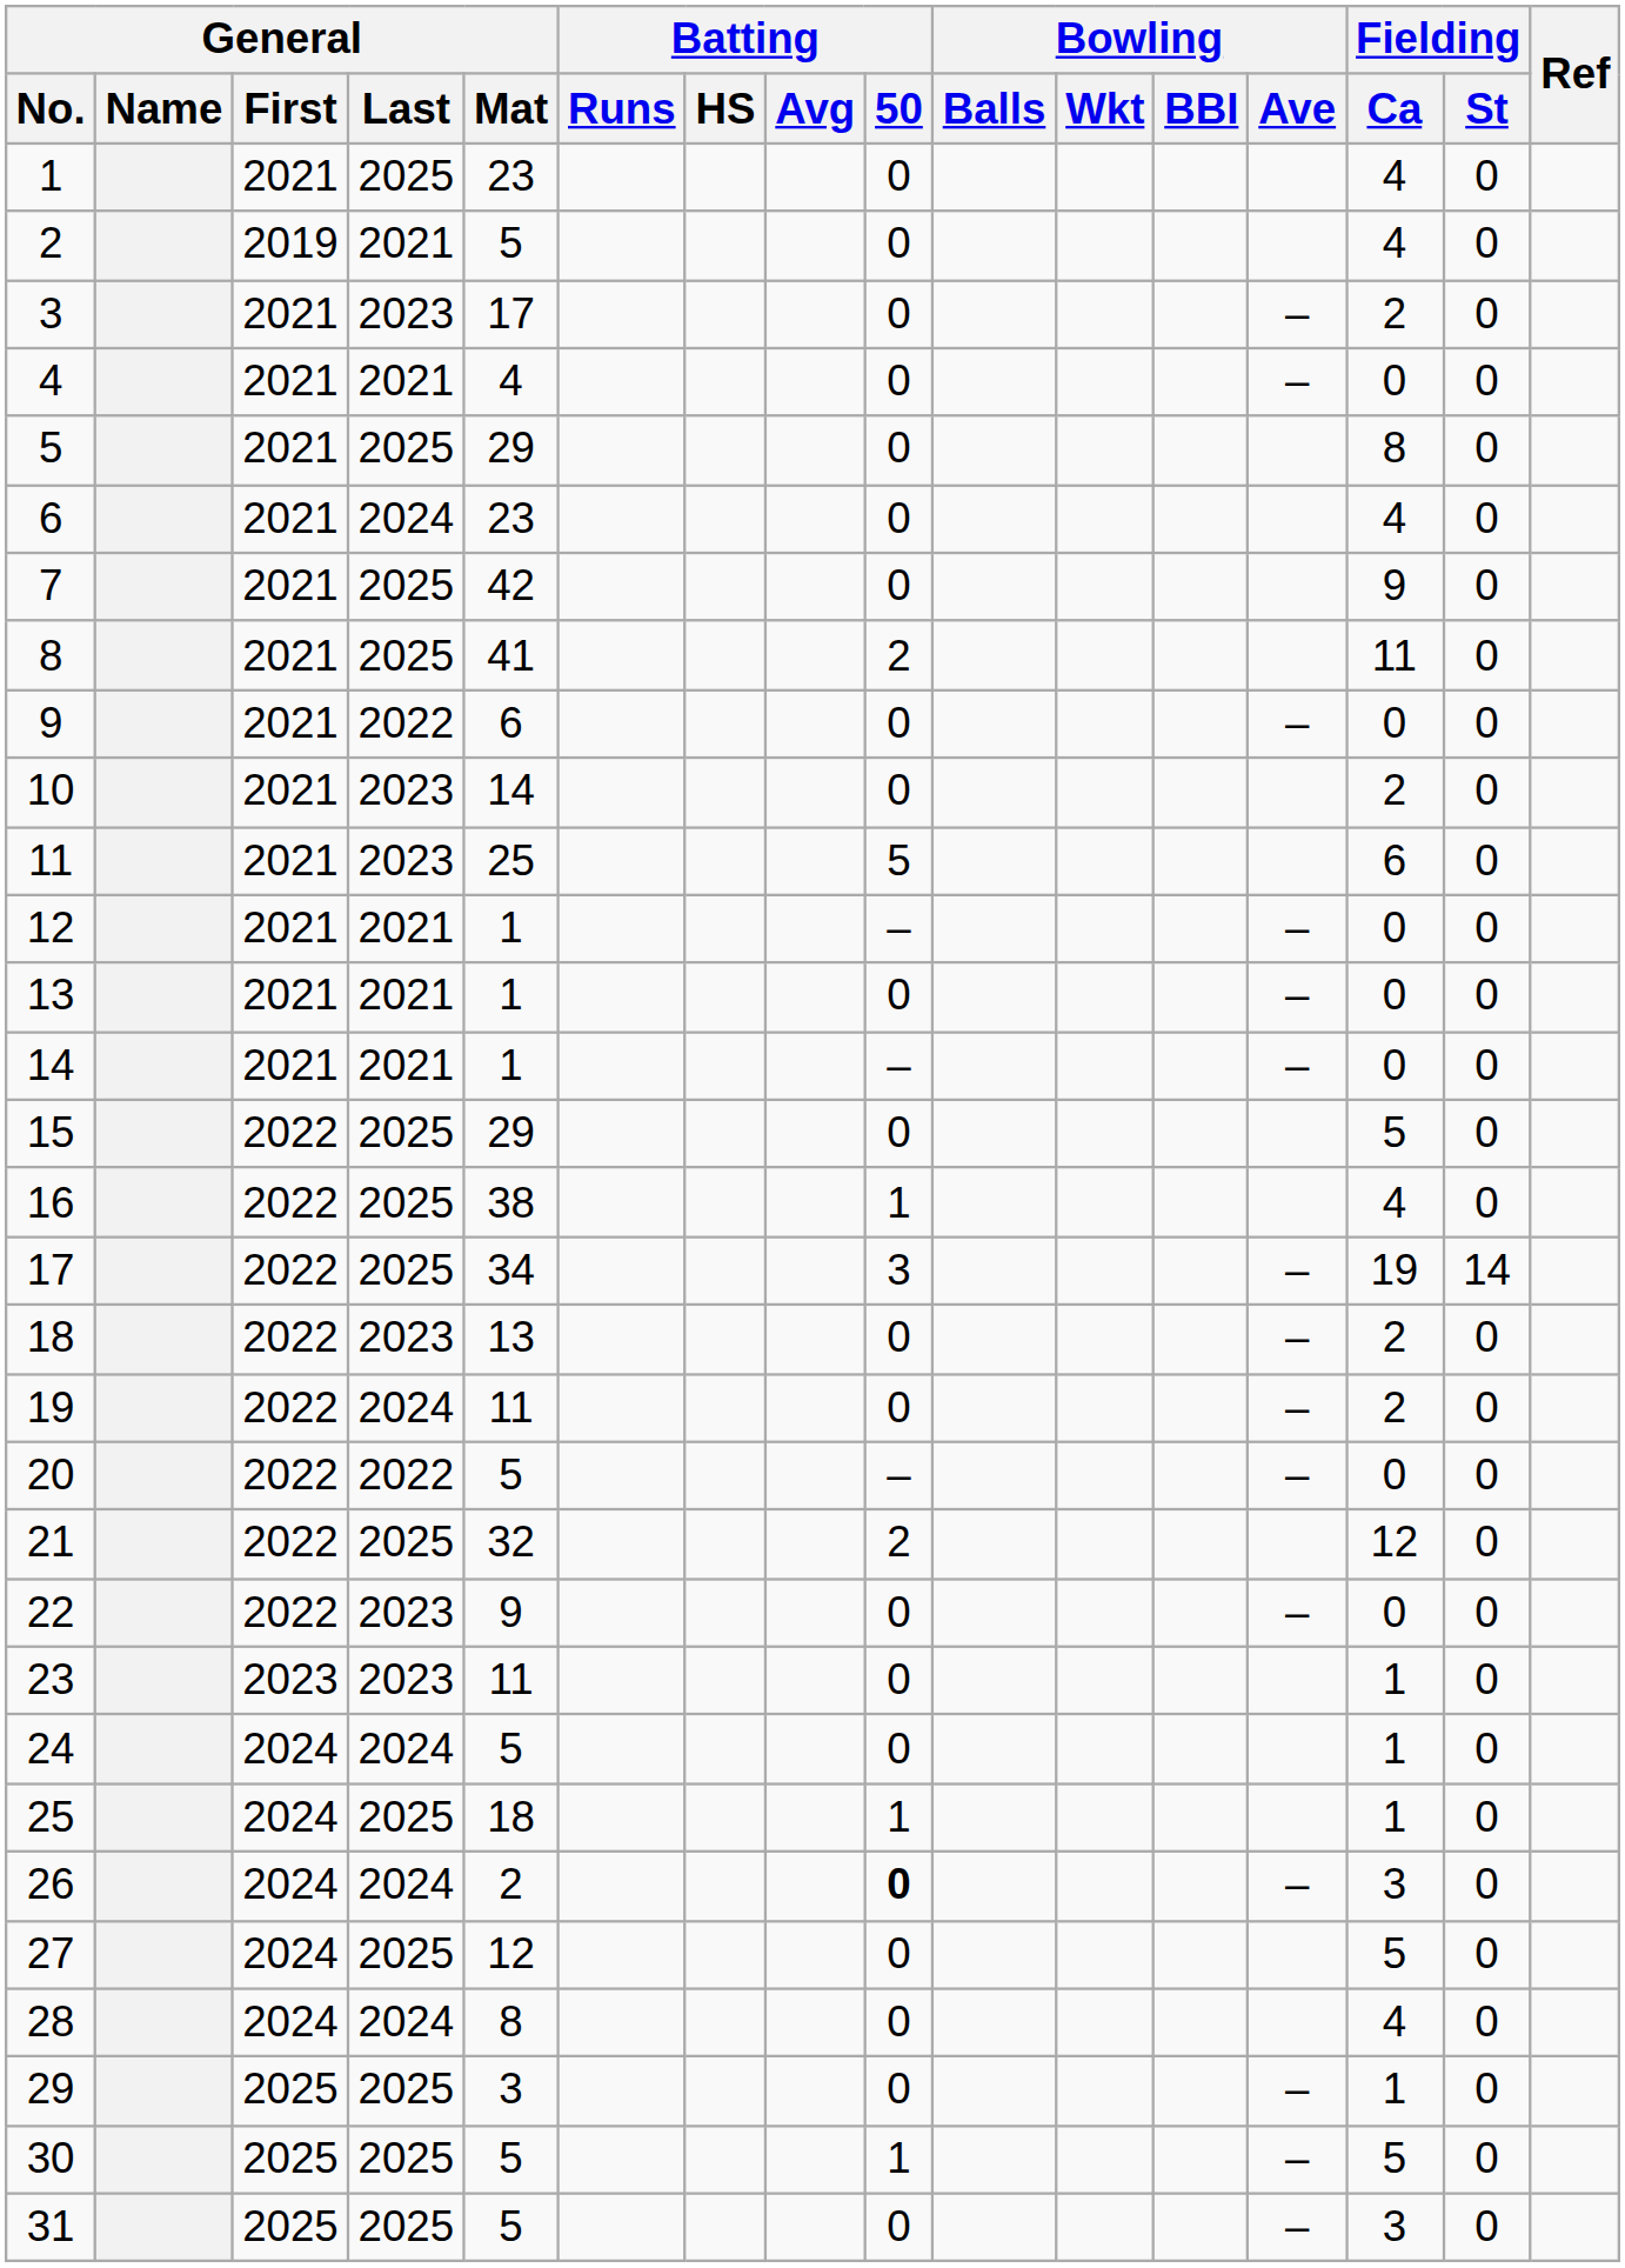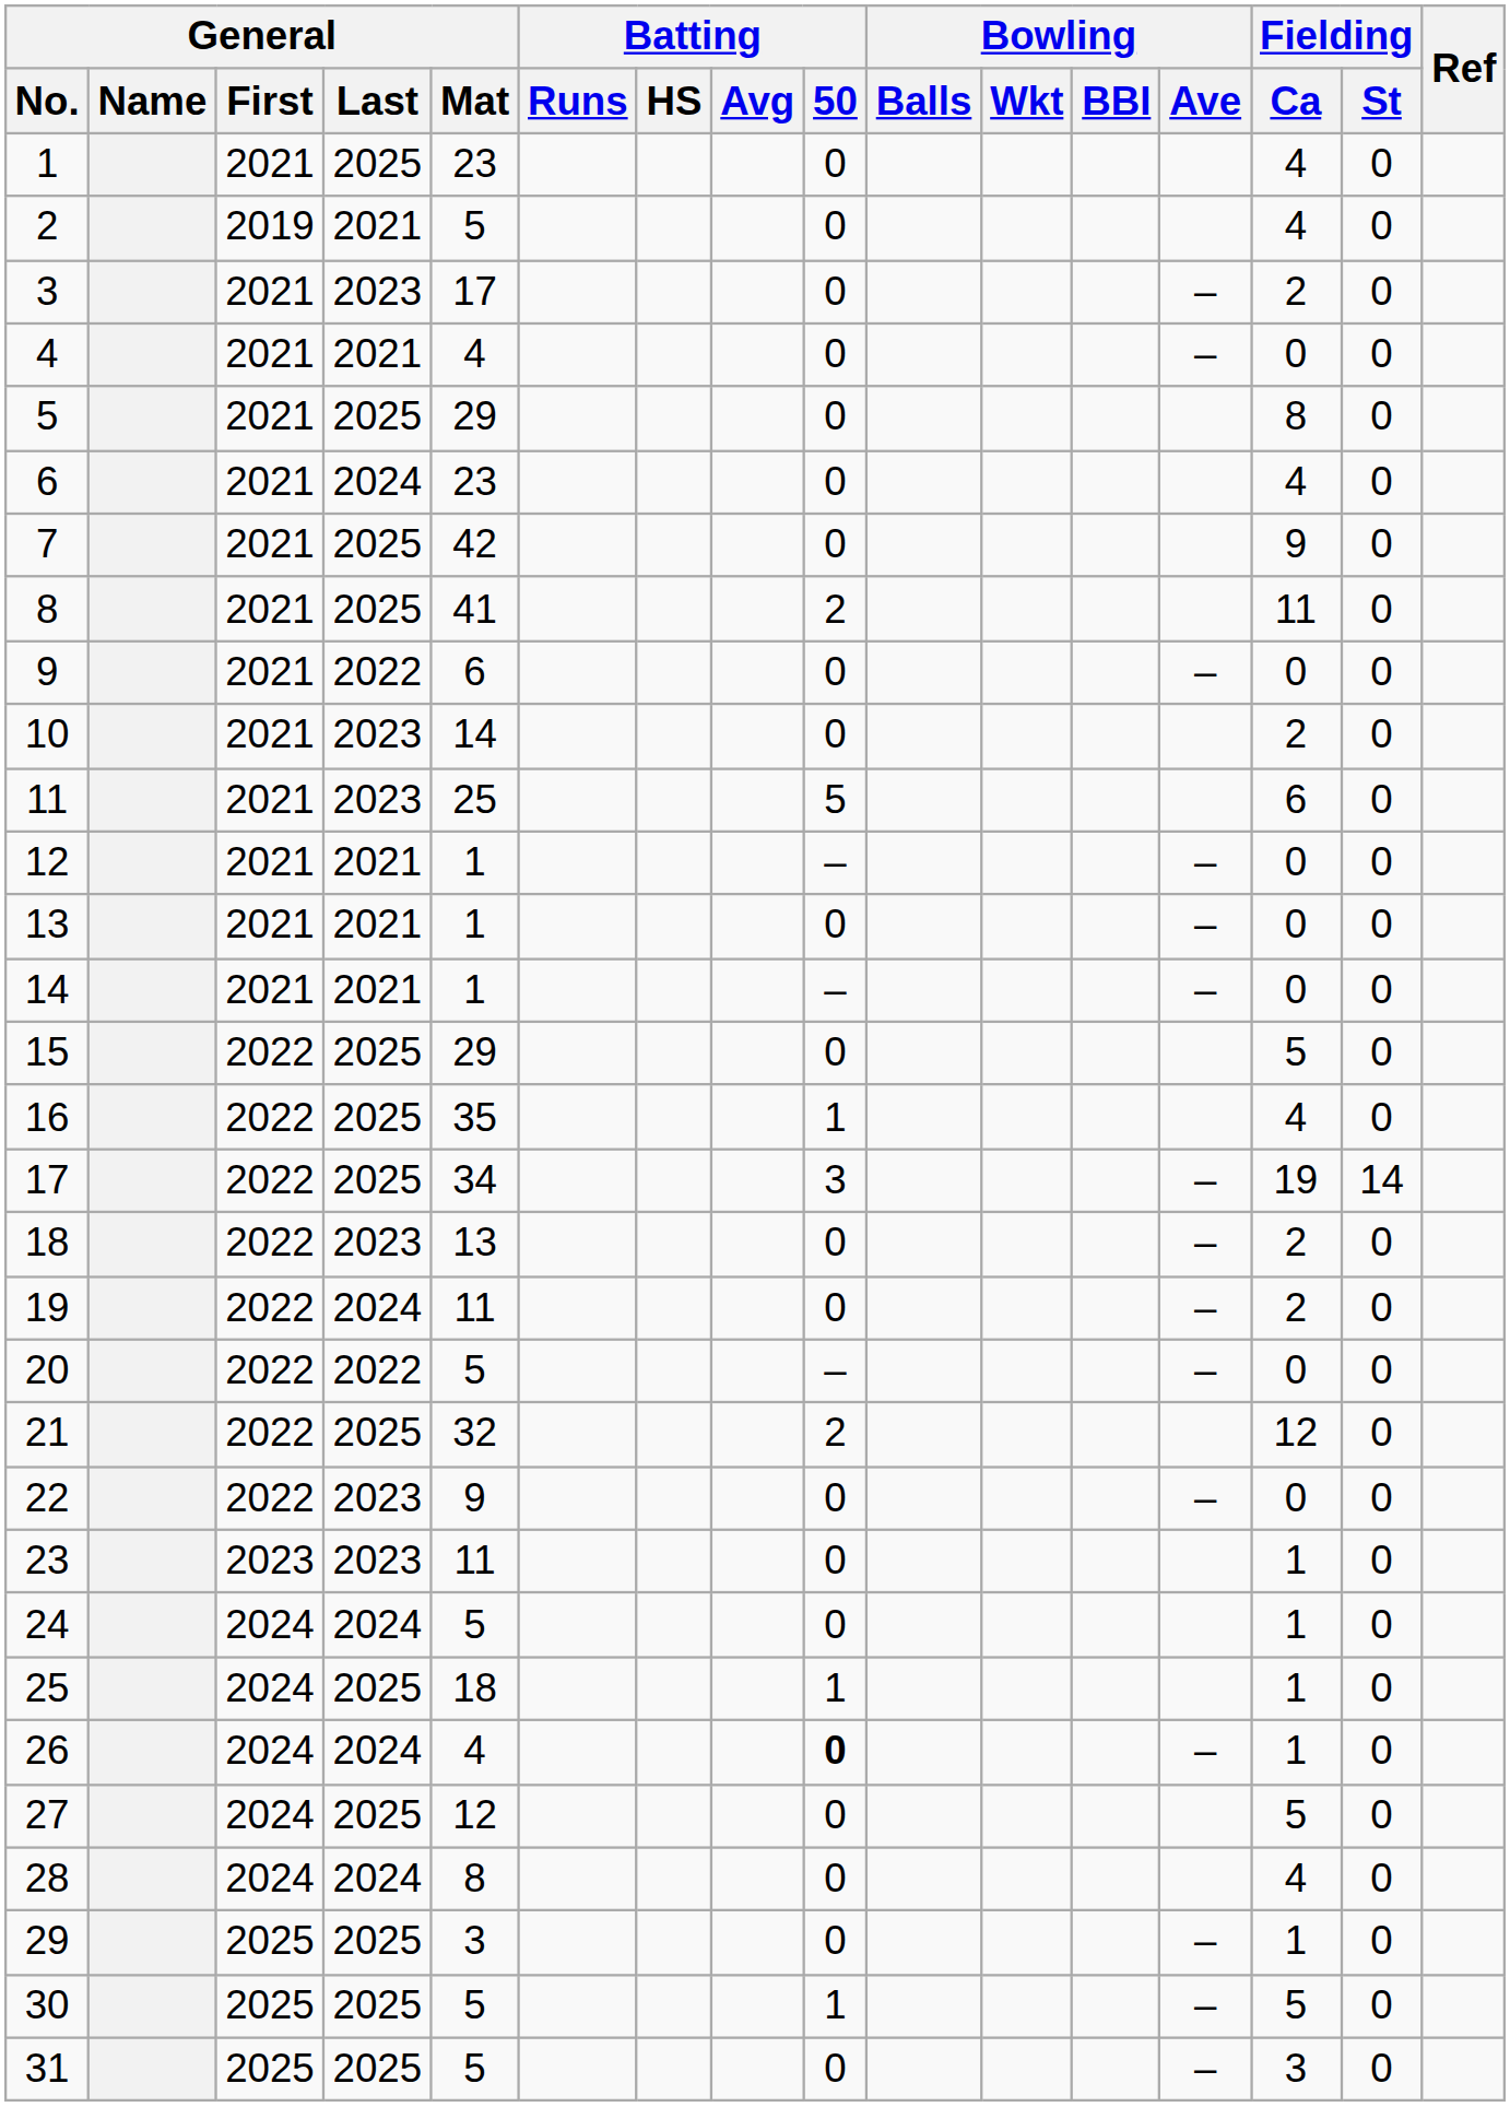16 | General / Mat: 38 -> 35
26 | General / Mat: 2 -> 4
26 | Fielding / Ca: 3 -> 1
